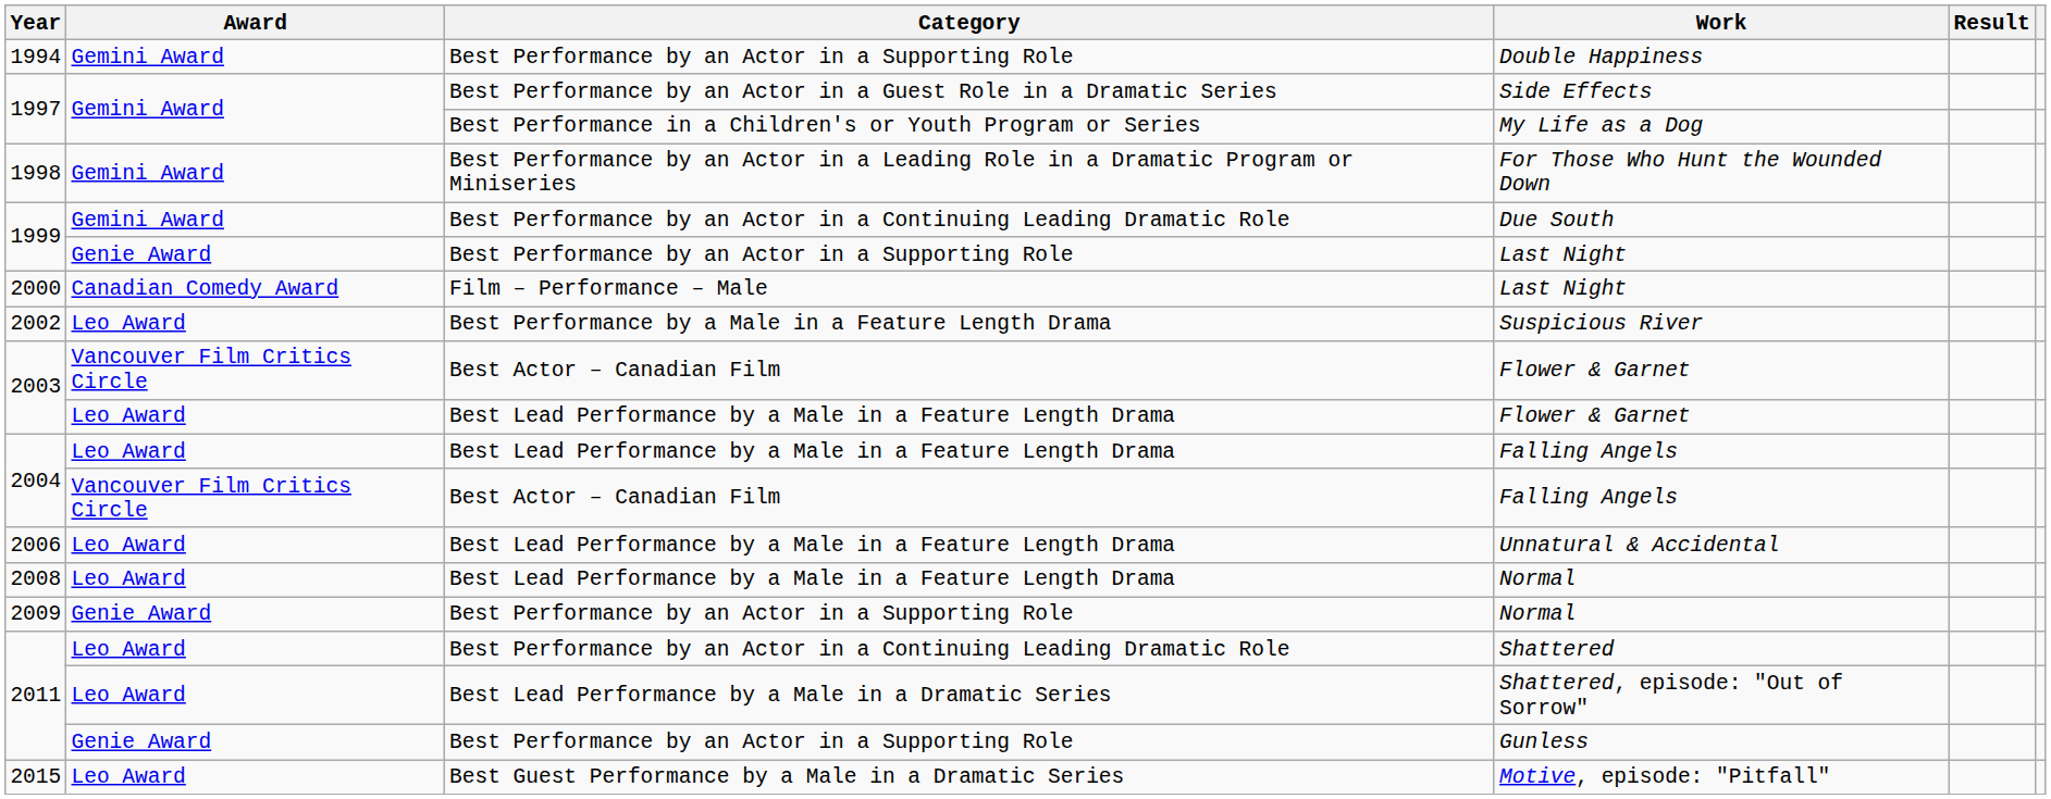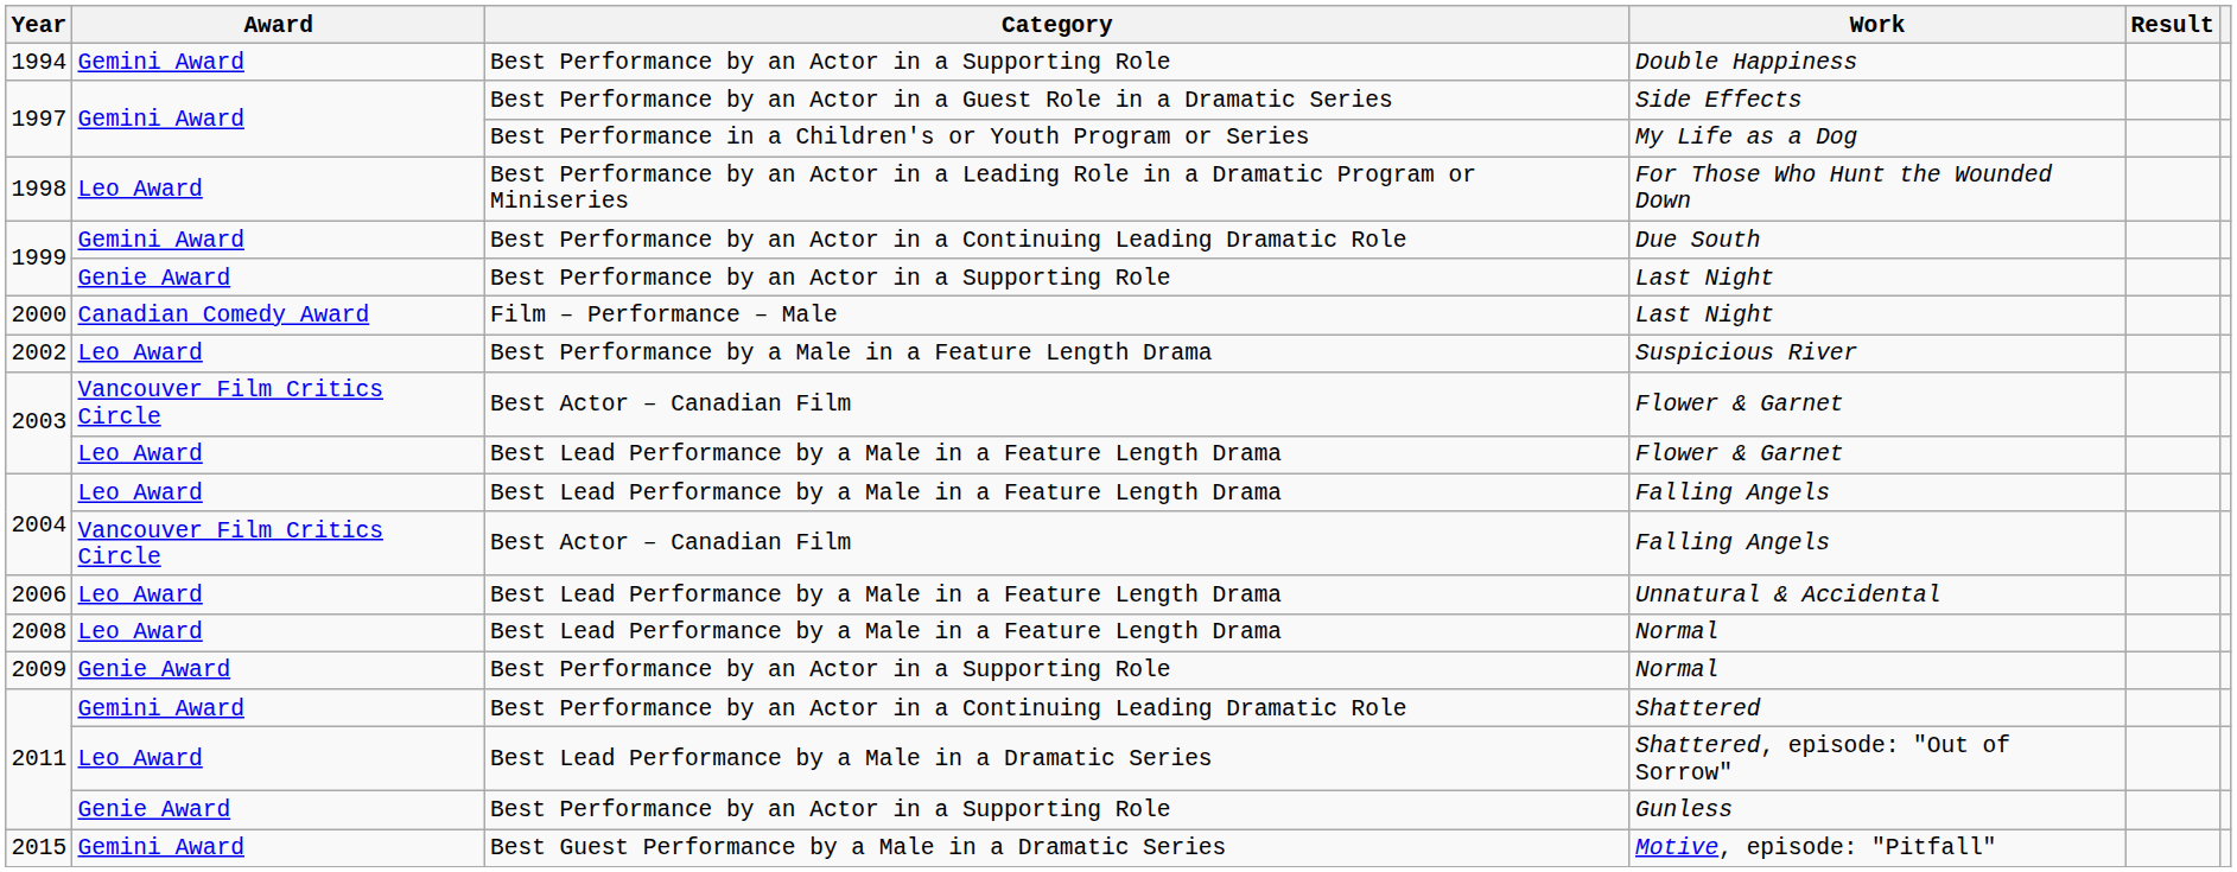For Those Who Hunt the Wounded Down | Award: Gemini Award -> Leo Award
Shattered | Award: Leo Award -> Gemini Award
Motive, episode: "Pitfall" | Award: Leo Award -> Gemini Award
